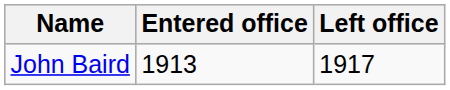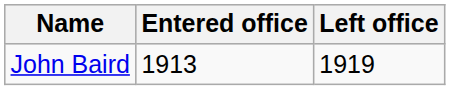John Baird | Left office: 1917 -> 1919
